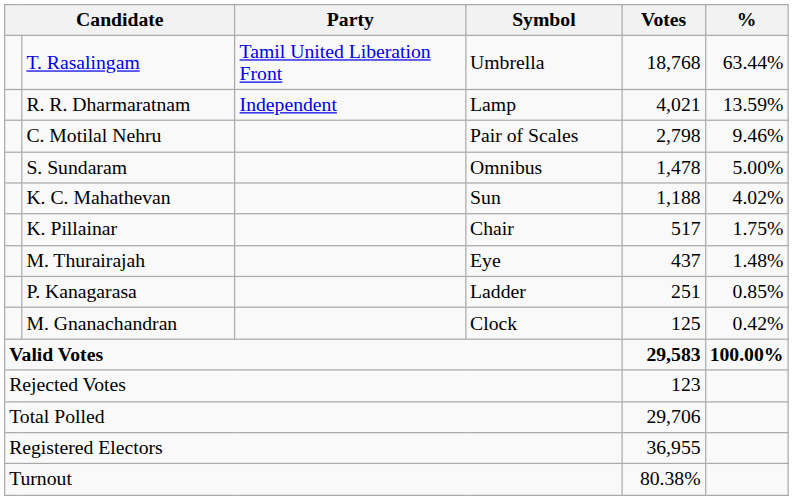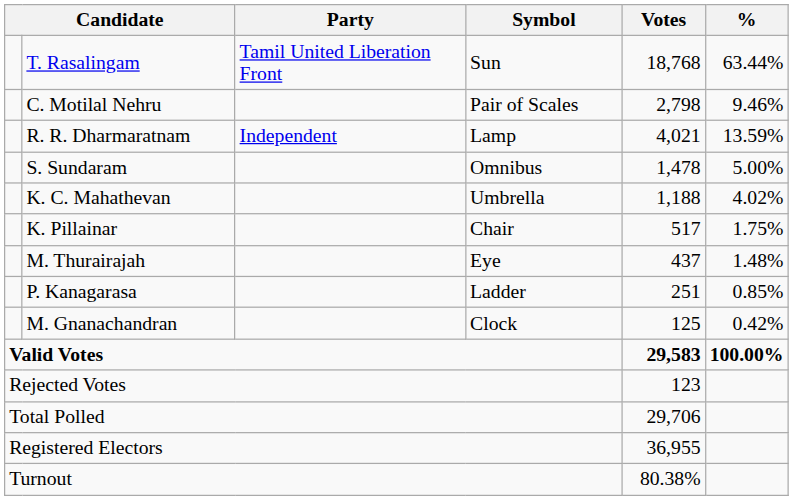T. Rasalingam | Symbol: Umbrella -> Sun
rows swapped: R. R. Dharmaratnam <-> C. Motilal Nehru
K. C. Mahathevan | Symbol: Sun -> Umbrella
